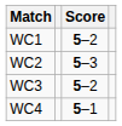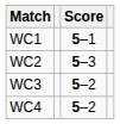WC1 | Score: 5–2 -> 5–1
WC4 | Score: 5–1 -> 5–2
